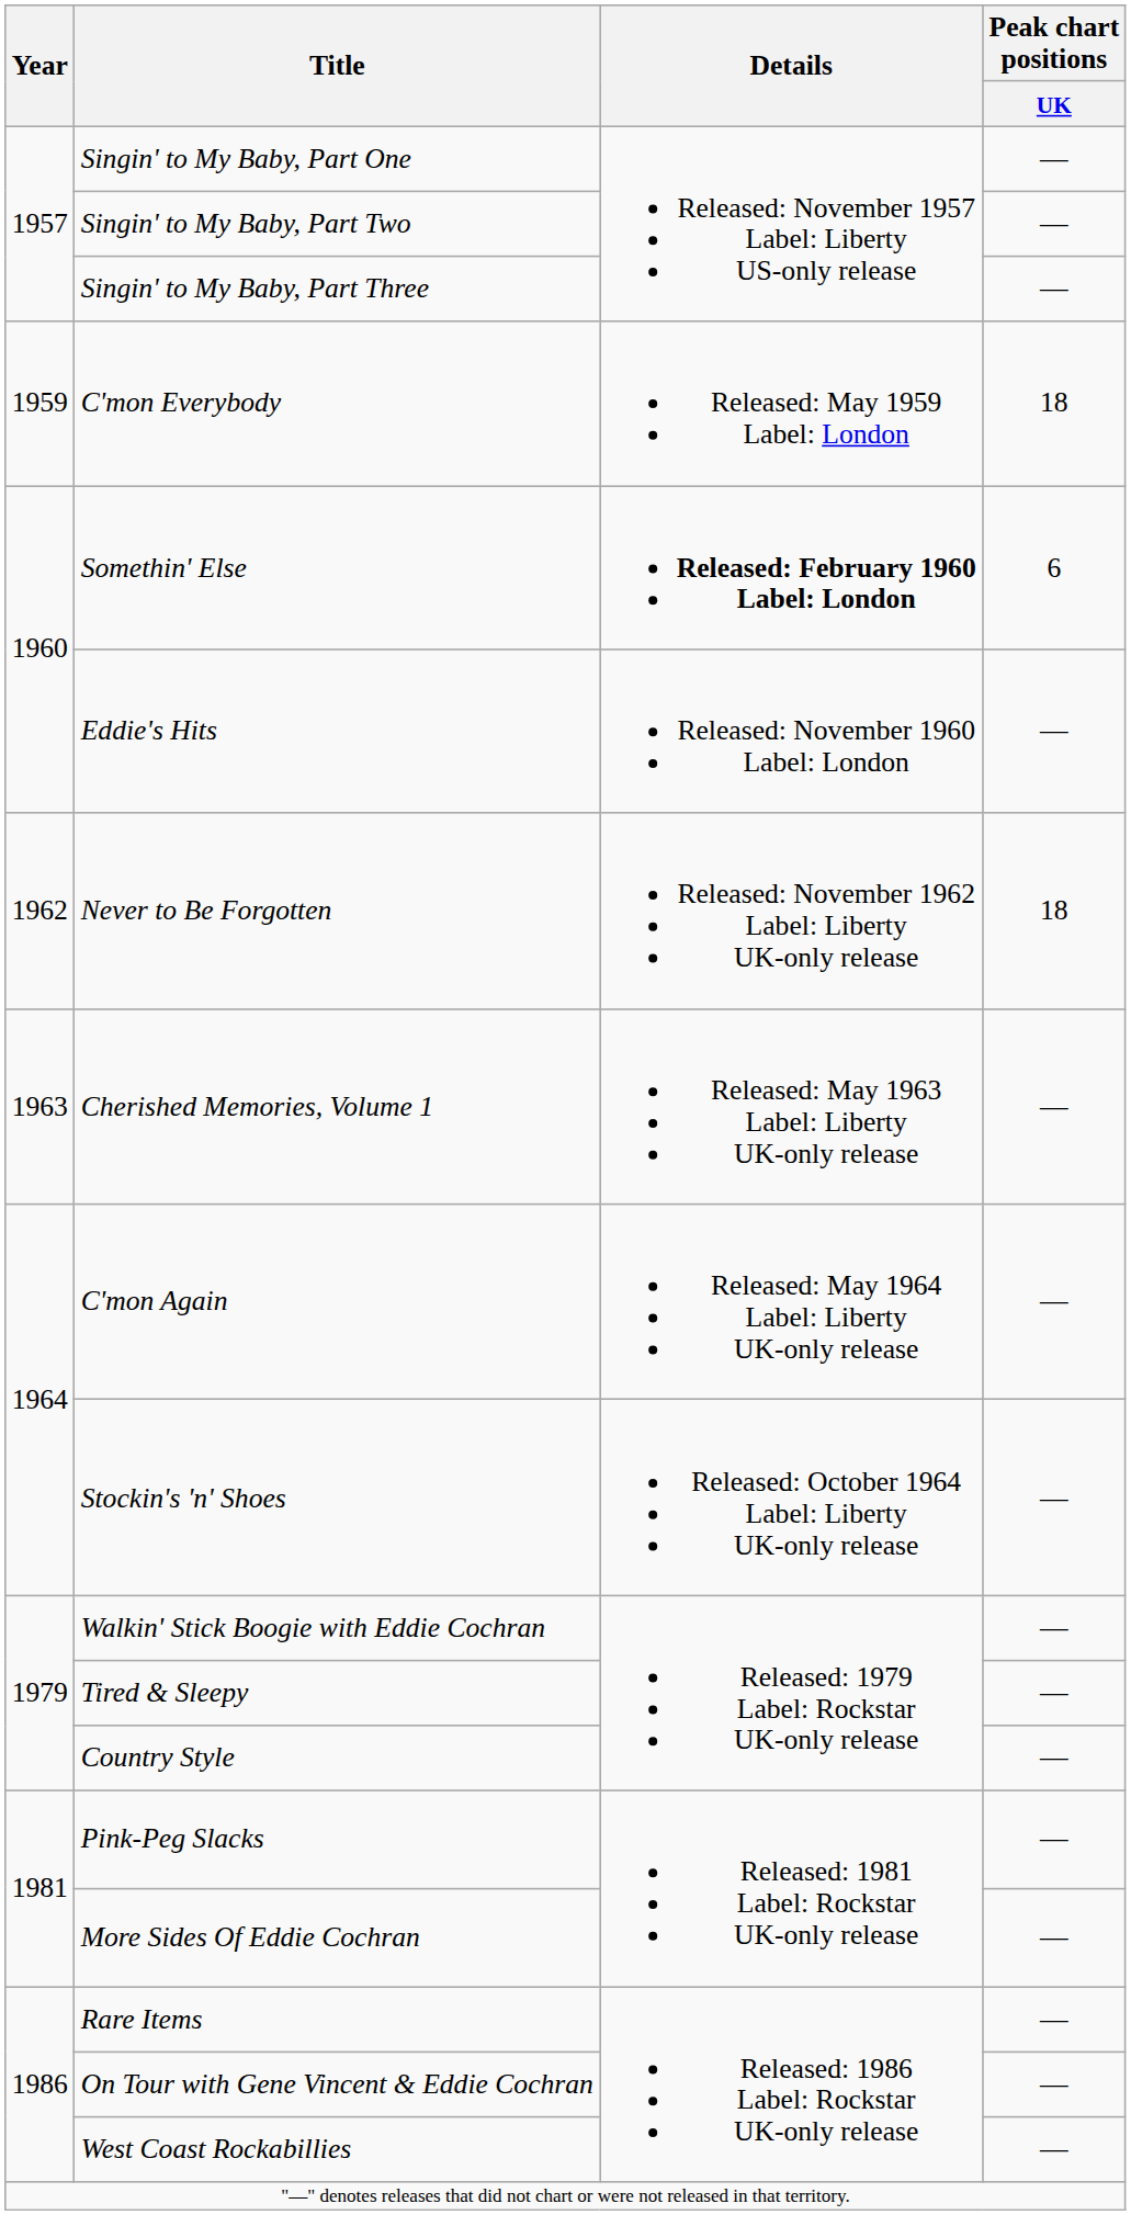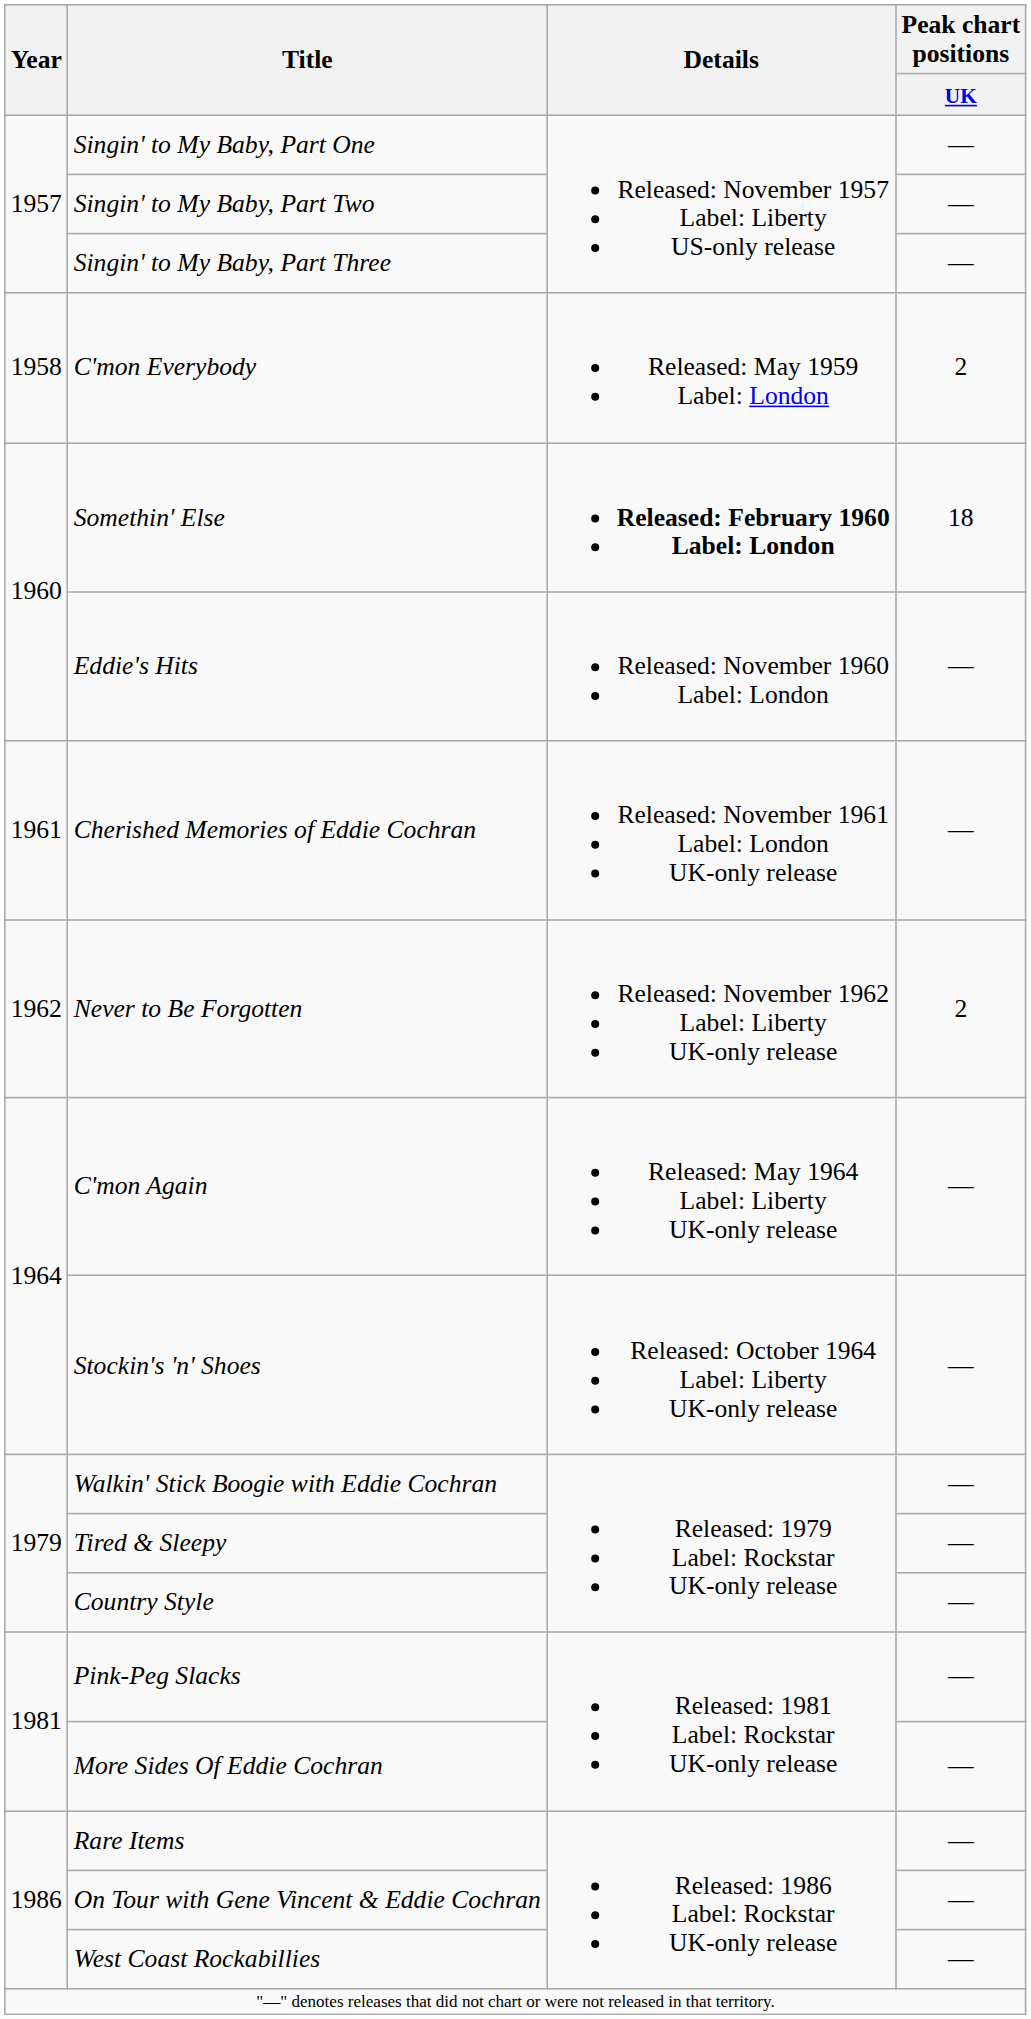C'mon Everybody | Year: 1959 -> 1958
C'mon Everybody | Peak chart positions / UK: 18 -> 2
Somethin' Else | Peak chart positions / UK: 6 -> 18
+ row: 1961 | Cherished Memories of Eddie Cochran | Released: November 1961 Label: London UK-only release | —
Never to Be Forgotten | Peak chart positions / UK: 18 -> 2
- row: 1963 | Cherished Memories, Volume 1 | Released: May 1963 Label: Liberty UK-only release | —
